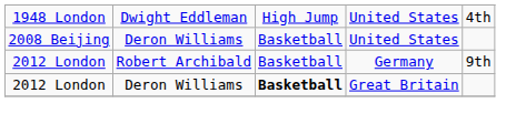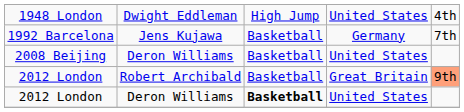+ row: 1992 Barcelona | Jens Kujawa | Basketball | Germany | 7th
2012 London / Robert Archibald | column 4: Germany -> Great Britain
2012 London / Robert Archibald | column 5: no background -> lightsalmon background
2012 London / Deron Williams | column 4: Great Britain -> United States
